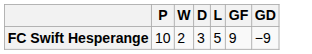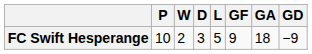+ column: GA | 18
